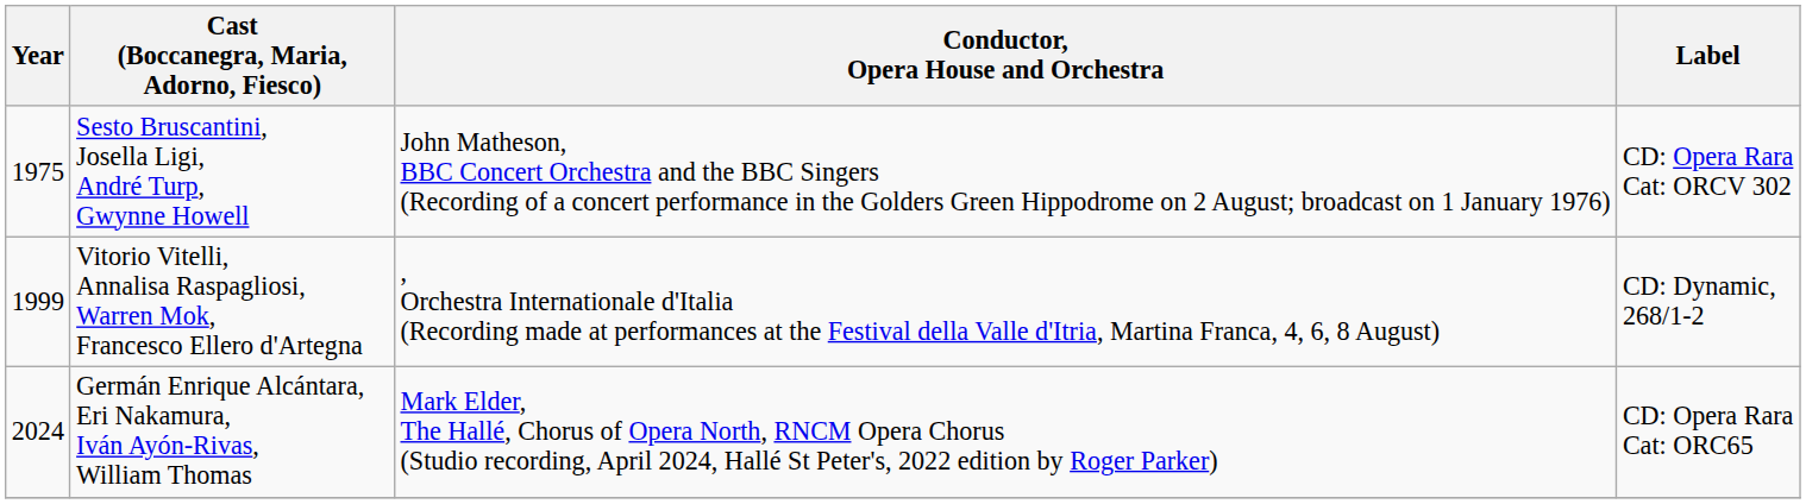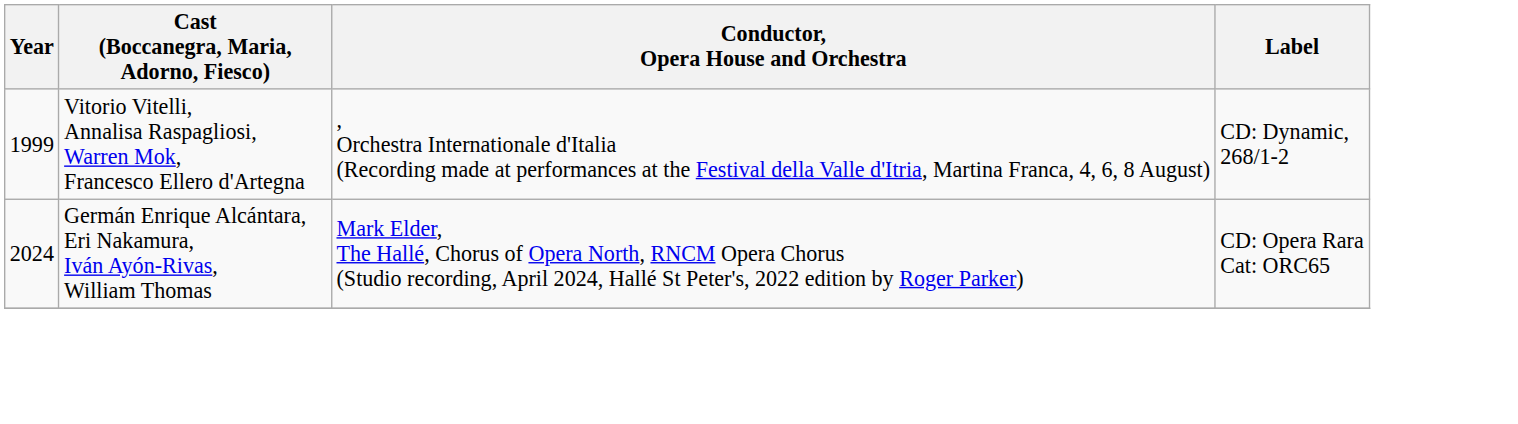- row: 1975 | Sesto Bruscantini, Josella Ligi, André Turp, Gwynne Howell | John Matheson, BBC Concert Orchestra and the BBC Singers (Recording of a concert performance in the Golders Green Hippodrome on 2 August; broadcast on 1 January 1976) | CD: Opera Rara Cat: ORCV 302
